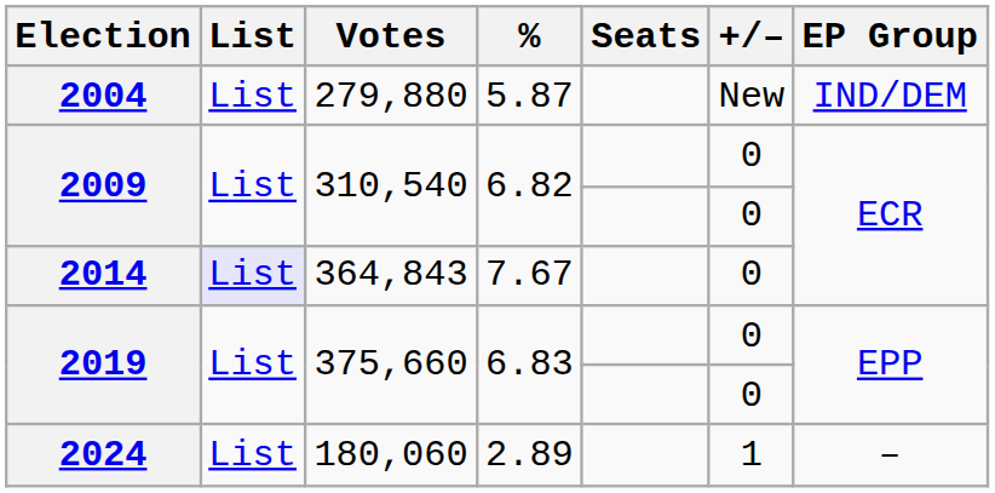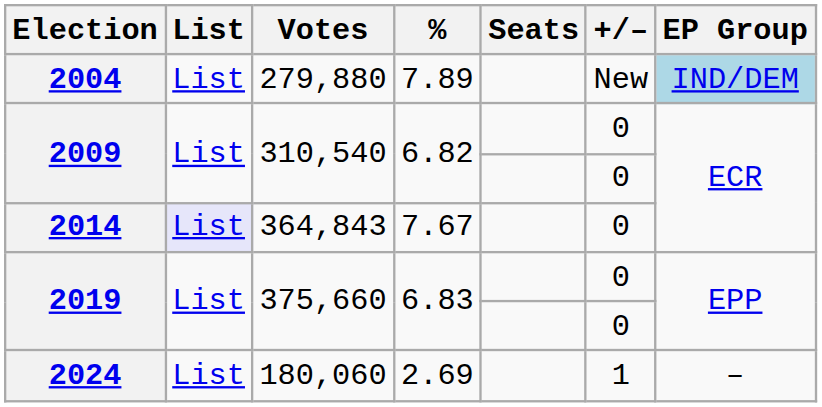2004 | %: 5.87 -> 7.89
2004 | EP Group: no background -> lightblue background
2024 | %: 2.89 -> 2.69
